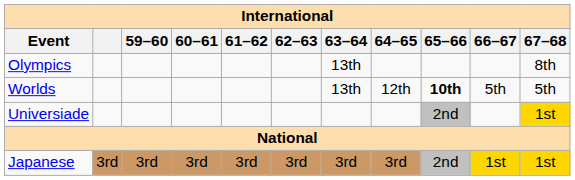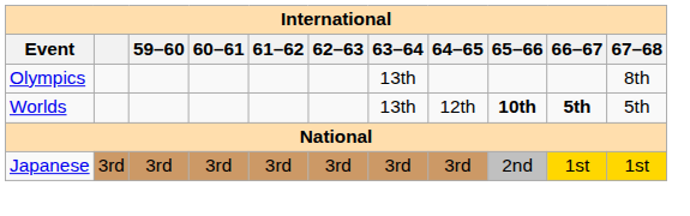Worlds | 66–67: normal -> bold
- row: Universiade | 2nd | 1st
